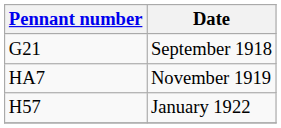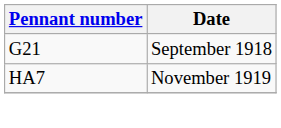- row: H57 | January 1922
